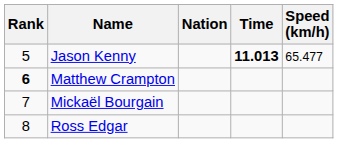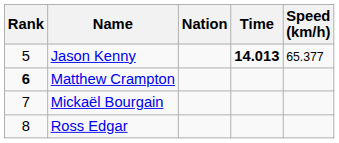Jason Kenny | Time: 11.013 -> 14.013
Jason Kenny | Speed (km/h): 65.477 -> 65.377
